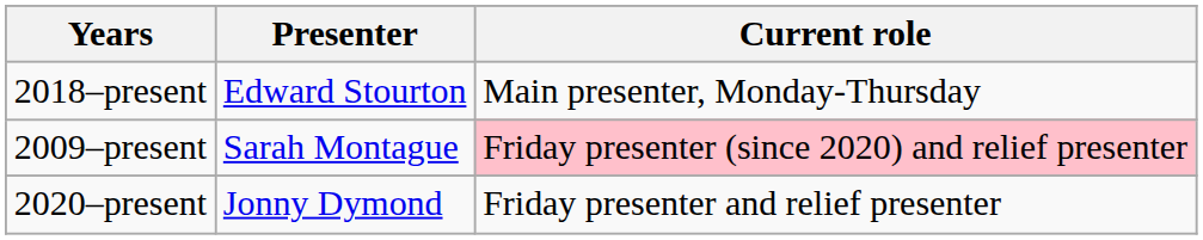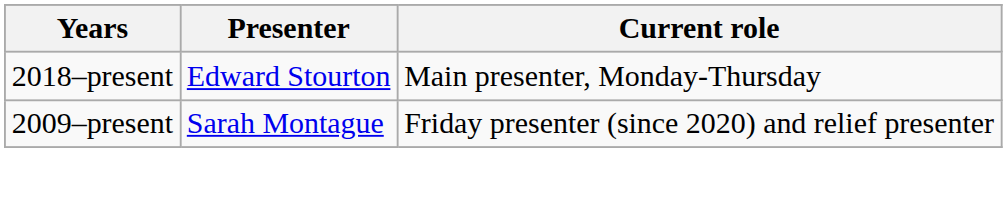2009–present | Current role: pink background -> no background
- row: 2020–present | Jonny Dymond | Friday presenter and relief presenter
